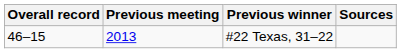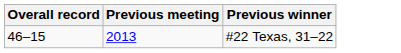- column: Sources
